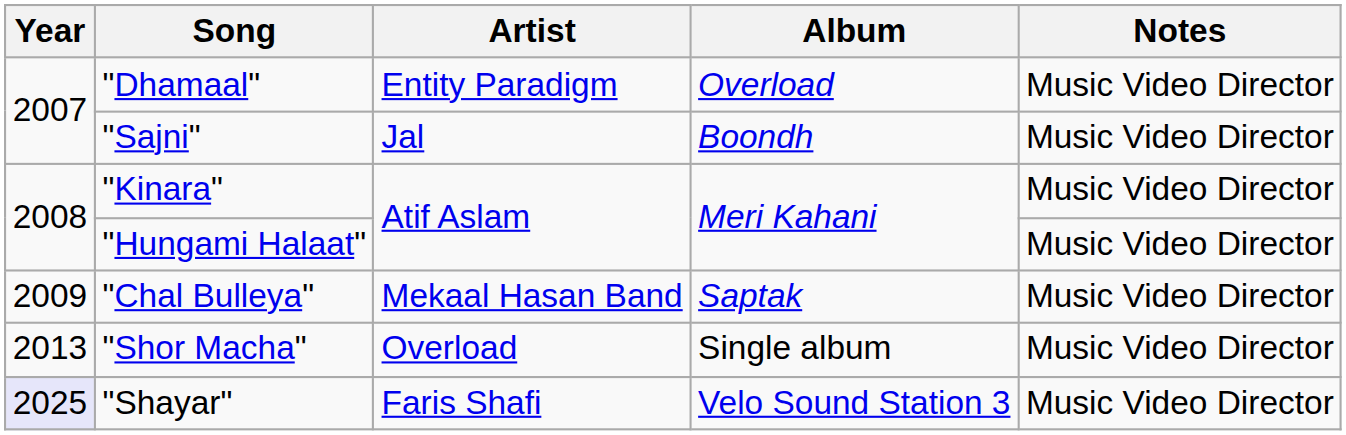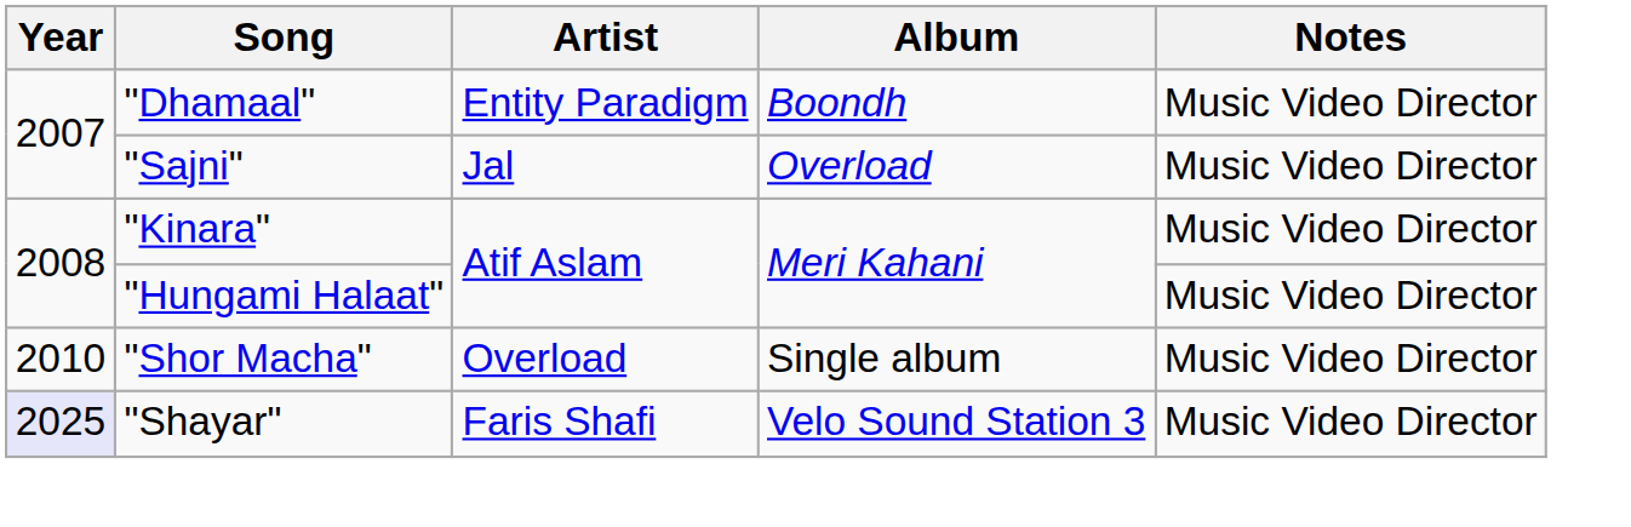"Dhamaal" | Album: Overload -> Boondh
"Sajni" | Album: Boondh -> Overload
- row: 2009 | "Chal Bulleya" | Mekaal Hasan Band | Saptak | Music Video Director
"Shor Macha" | Year: 2013 -> 2010
